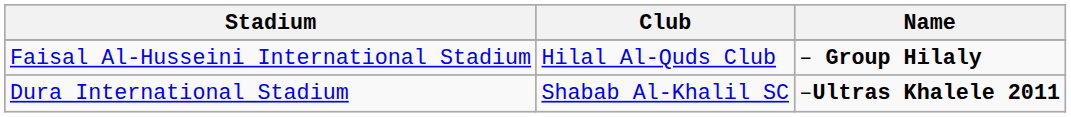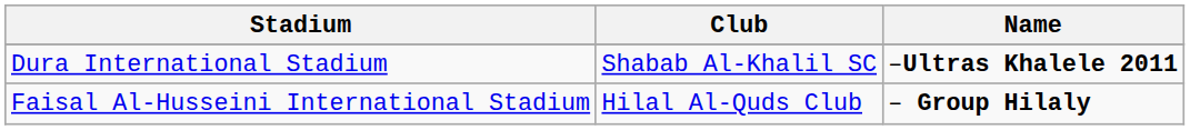rows swapped: Dura International Stadium <-> Faisal Al-Husseini International Stadium
